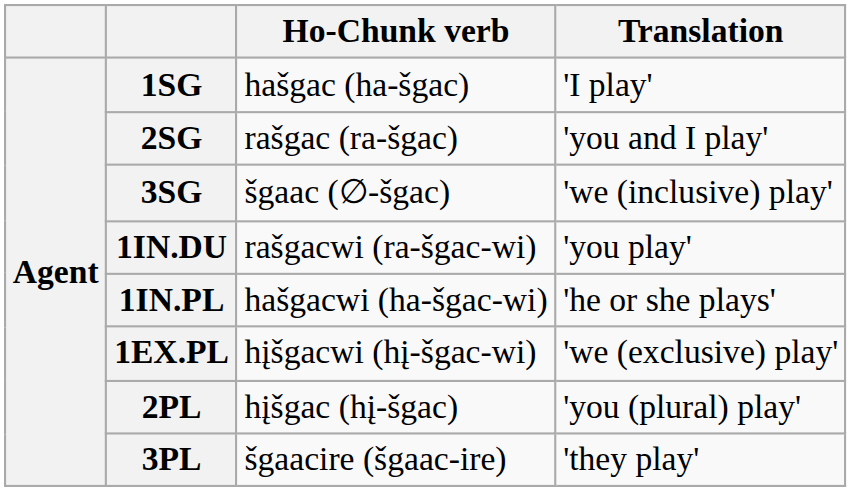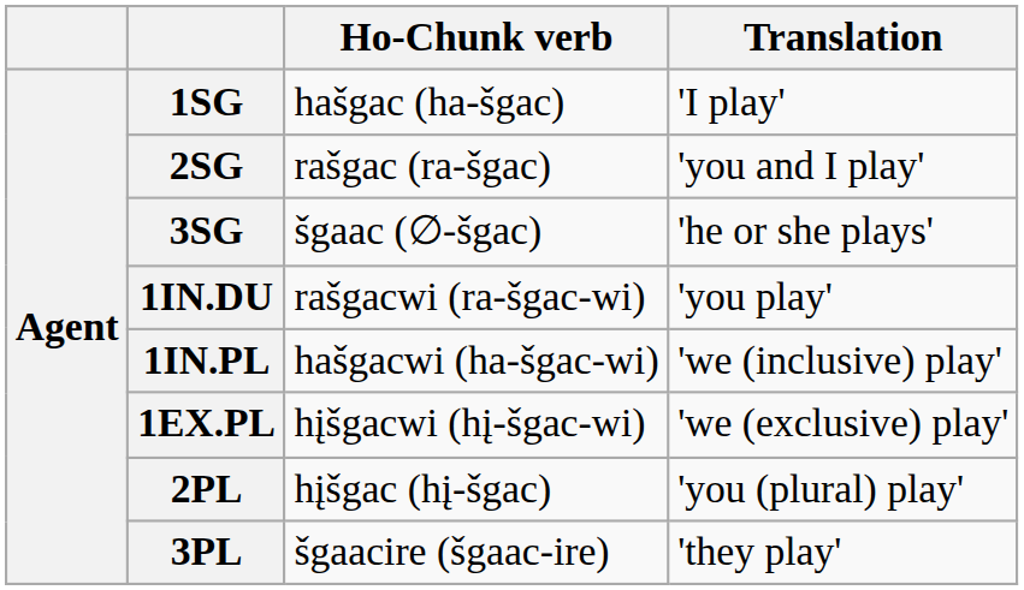3SG | Translation: 'we (inclusive) play' -> 'he or she plays'
1IN.PL | Translation: 'he or she plays' -> 'we (inclusive) play'
